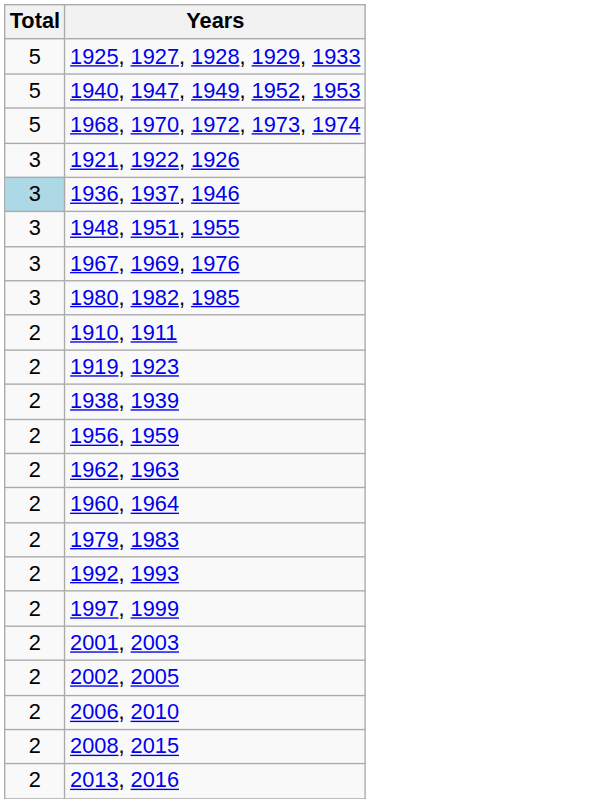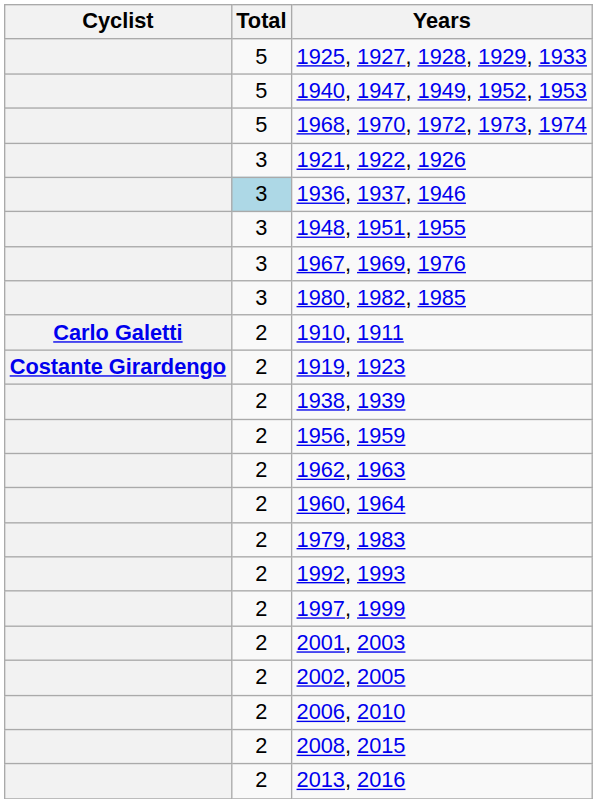+ column: Cyclist | Carlo Galetti | Costante Girardengo
